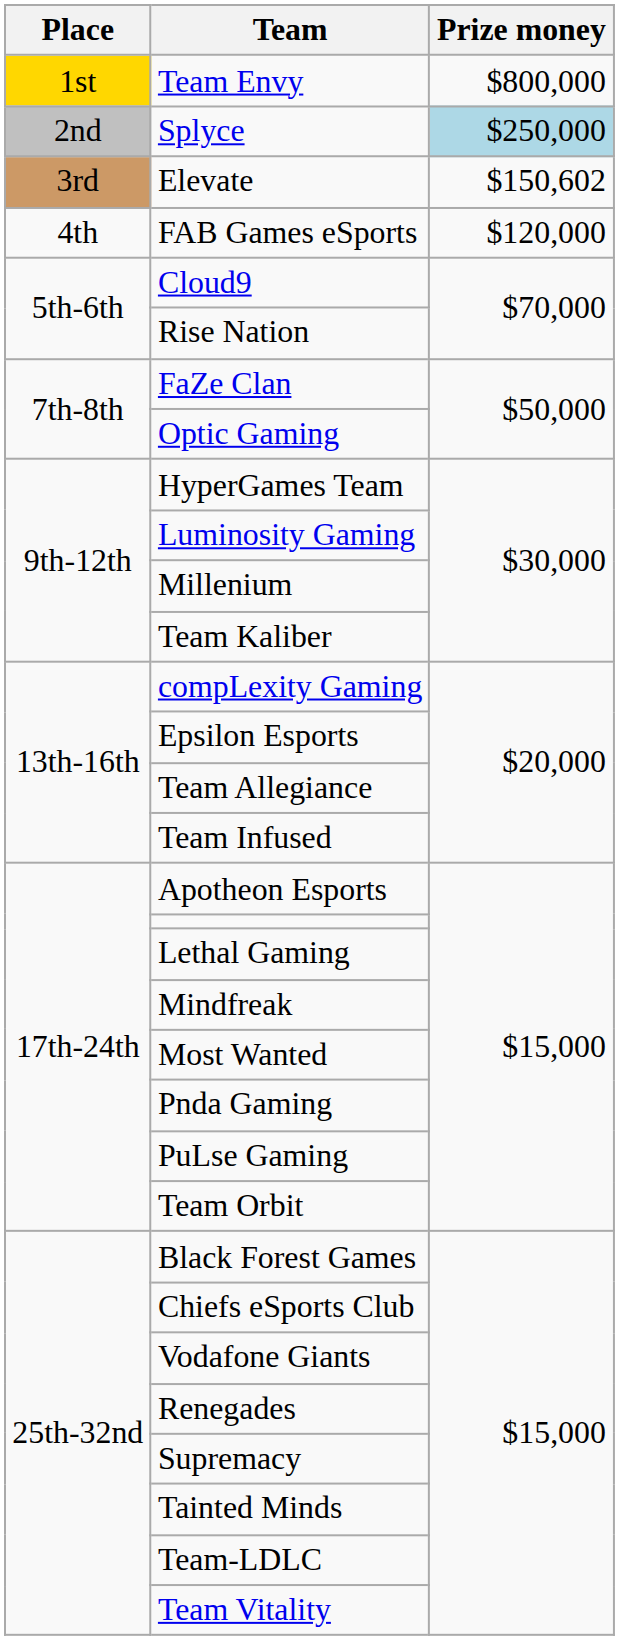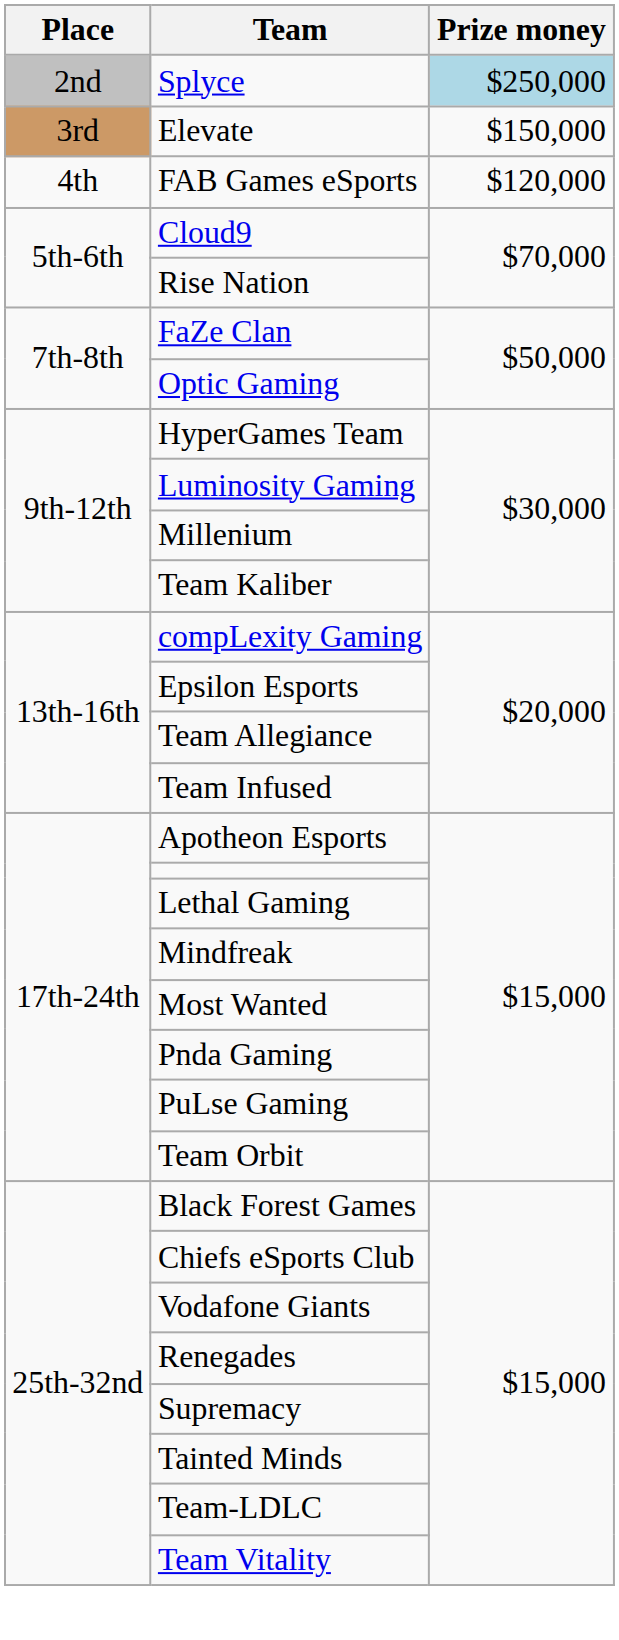- row: 1st | Team Envy | $800,000
Elevate | Prize money: $150,602 -> $150,000
